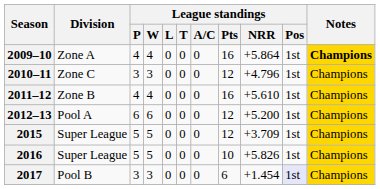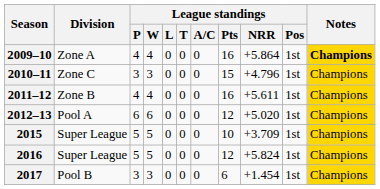2010–11 | League standings / Pts: 12 -> 15
2011–12 | League standings / NRR: +5.610 -> +5.611
2012–13 | League standings / NRR: +5.200 -> +5.020
2015 | League standings / Pts: 12 -> 10
2016 | League standings / Pts: 10 -> 12
2016 | League standings / NRR: +5.826 -> +5.824
2017 | League standings / Pos: lavender background -> no background
